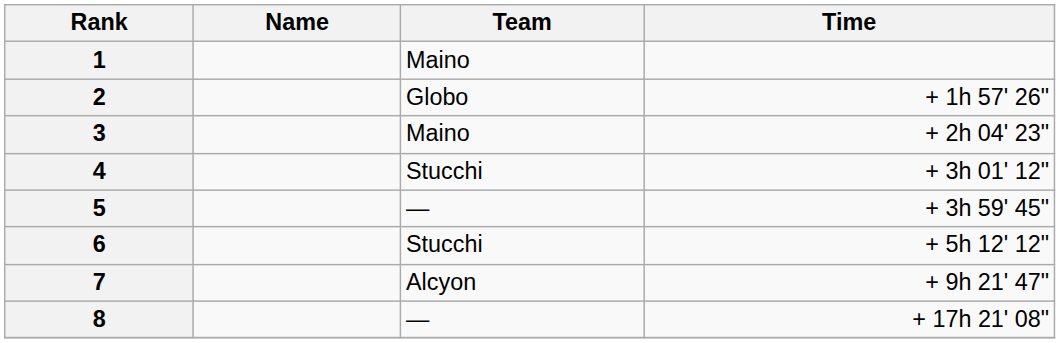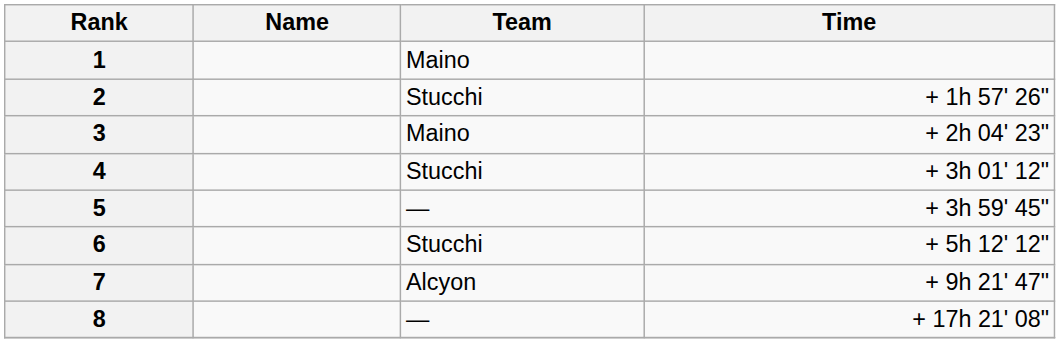2 | Team: Globo -> Stucchi
